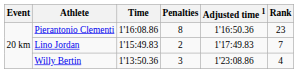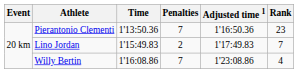Pierantonio Clementi | Time: 1'16:08.86 -> 1'13:50.36
Pierantonio Clementi | Penalties: 8 -> 7
Willy Bertin | Time: 1'13:50.36 -> 1'16:08.86
Willy Bertin | Penalties: 3 -> 7
